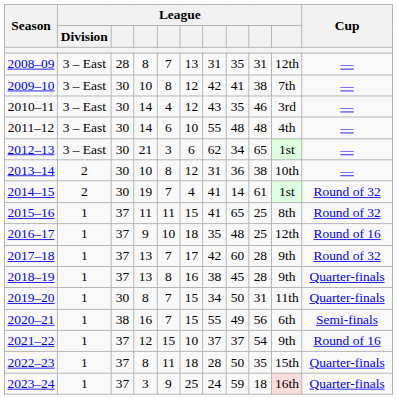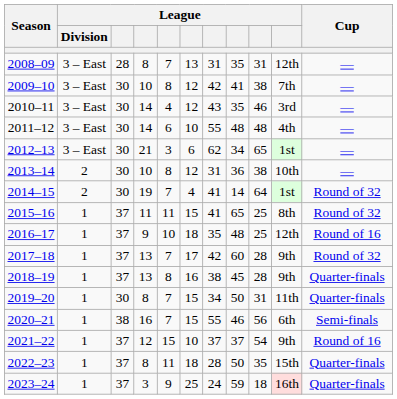2014–15 | column 9: 61 -> 64
2020–21 | column 8: 49 -> 46
